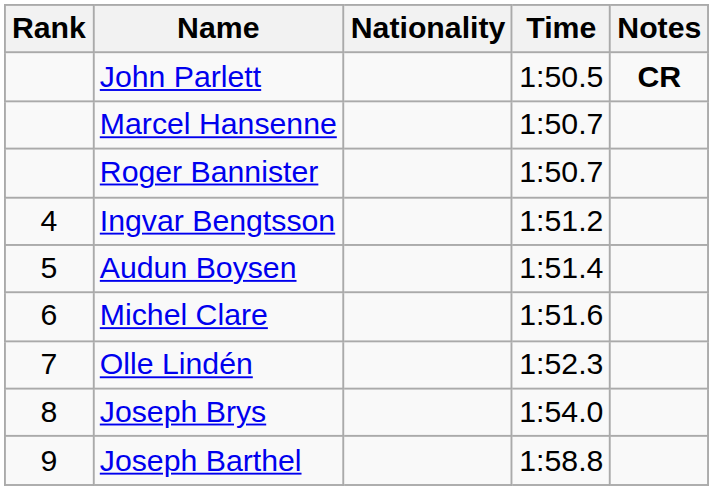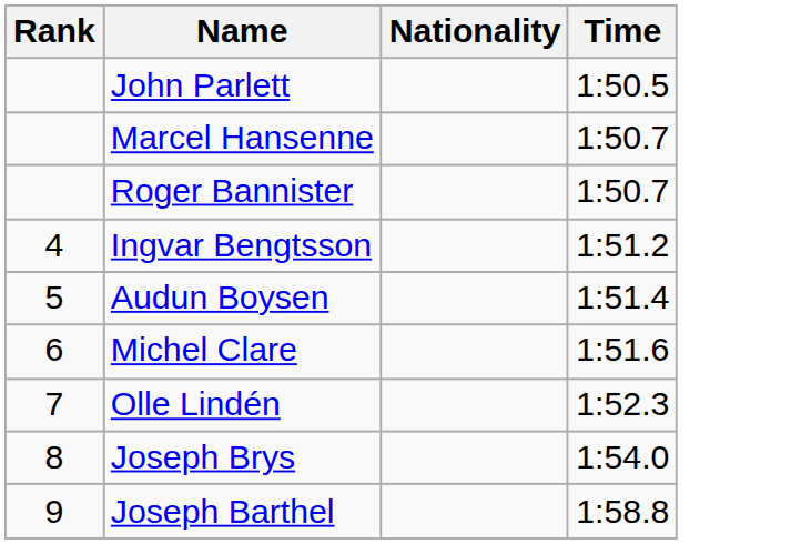- column: Notes | CR
